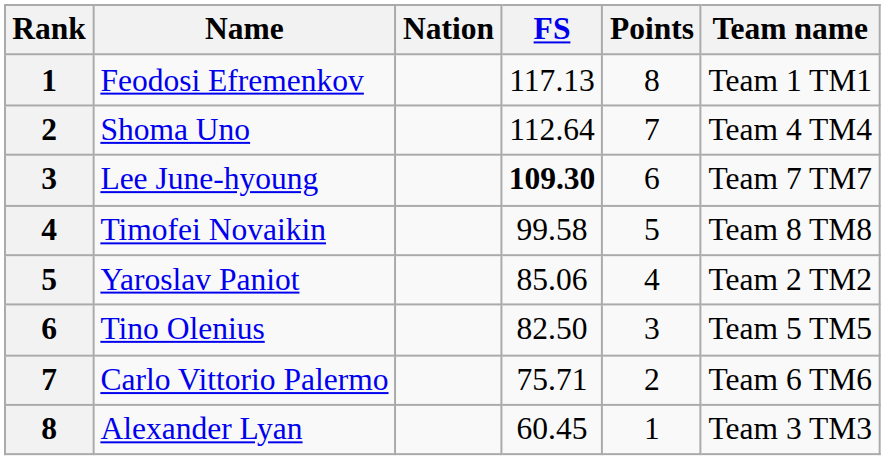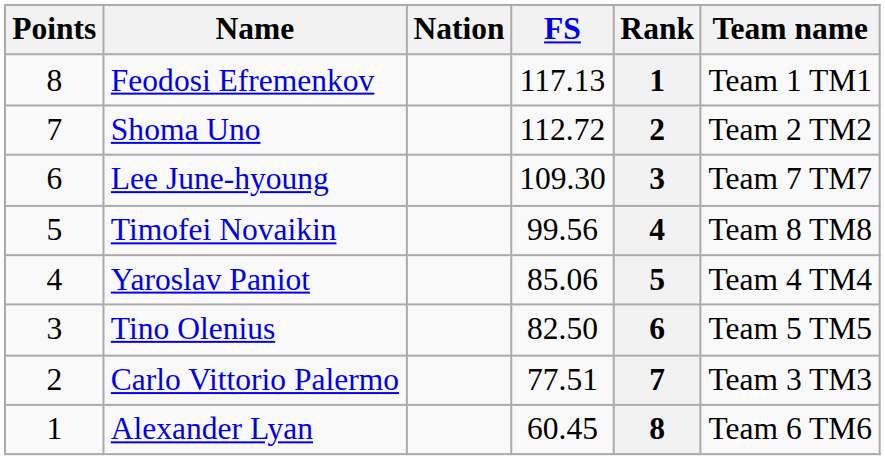columns swapped: Rank <-> Points
Shoma Uno | FS: 112.64 -> 112.72
Shoma Uno | Team name: Team 4 TM4 -> Team 2 TM2
Lee June-hyoung | FS: bold -> normal
Timofei Novaikin | FS: 99.58 -> 99.56
Yaroslav Paniot | Team name: Team 2 TM2 -> Team 4 TM4
Carlo Vittorio Palermo | FS: 75.71 -> 77.51
Carlo Vittorio Palermo | Team name: Team 6 TM6 -> Team 3 TM3
Alexander Lyan | Team name: Team 3 TM3 -> Team 6 TM6
